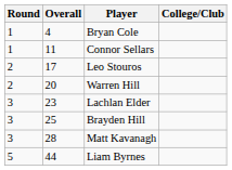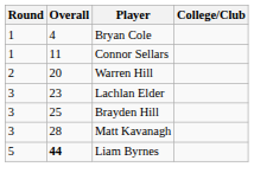- row: 2 | 17 | Leo Stouros
Liam Byrnes | Overall: normal -> bold
